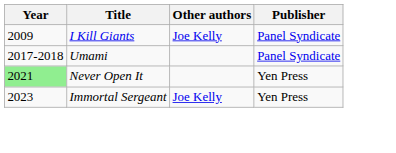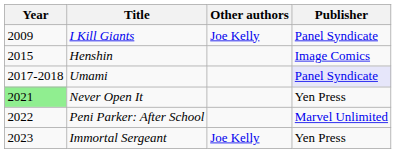+ row: 2015 | Henshin | Image Comics
Umami | Publisher: no background -> lavender background
+ row: 2022 | Peni Parker: After School | Marvel Unlimited
